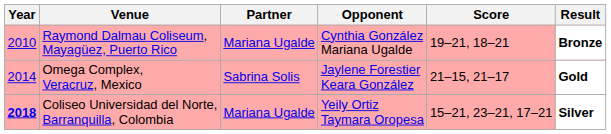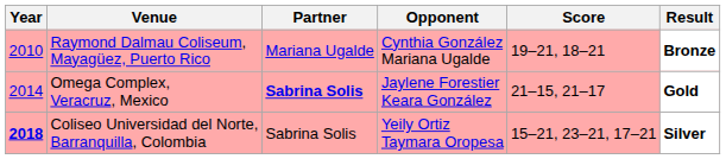Omega Complex, Veracruz, Mexico | Partner: normal -> bold
Coliseo Universidad del Norte, Barranquilla, Colombia | Partner: Mariana Ugalde -> Sabrina Solis
